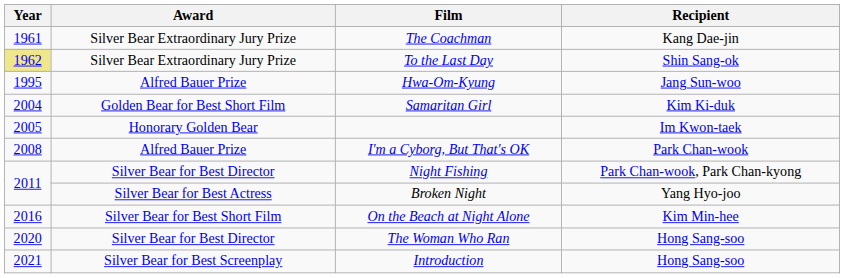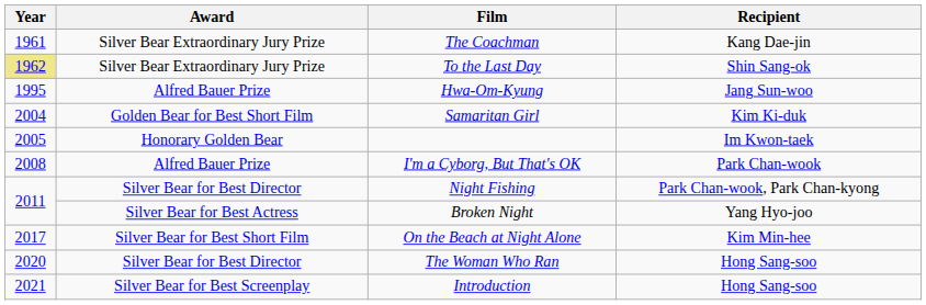On the Beach at Night Alone | Year: 2016 -> 2017
